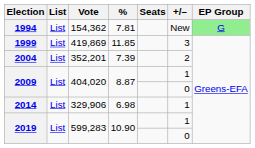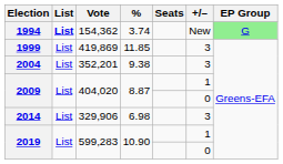1994 | List: normal -> bold
1994 | %: 7.81 -> 3.74
2004 | %: 7.39 -> 9.38
2004 | +/–: 2 -> 3
2014 | +/–: 1 -> 3
